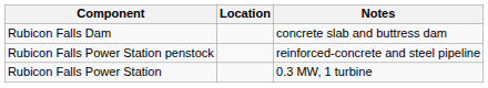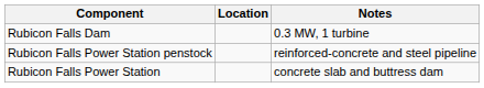Rubicon Falls Dam | Notes: concrete slab and buttress dam -> 0.3 MW, 1 turbine
Rubicon Falls Power Station | Notes: 0.3 MW, 1 turbine -> concrete slab and buttress dam
